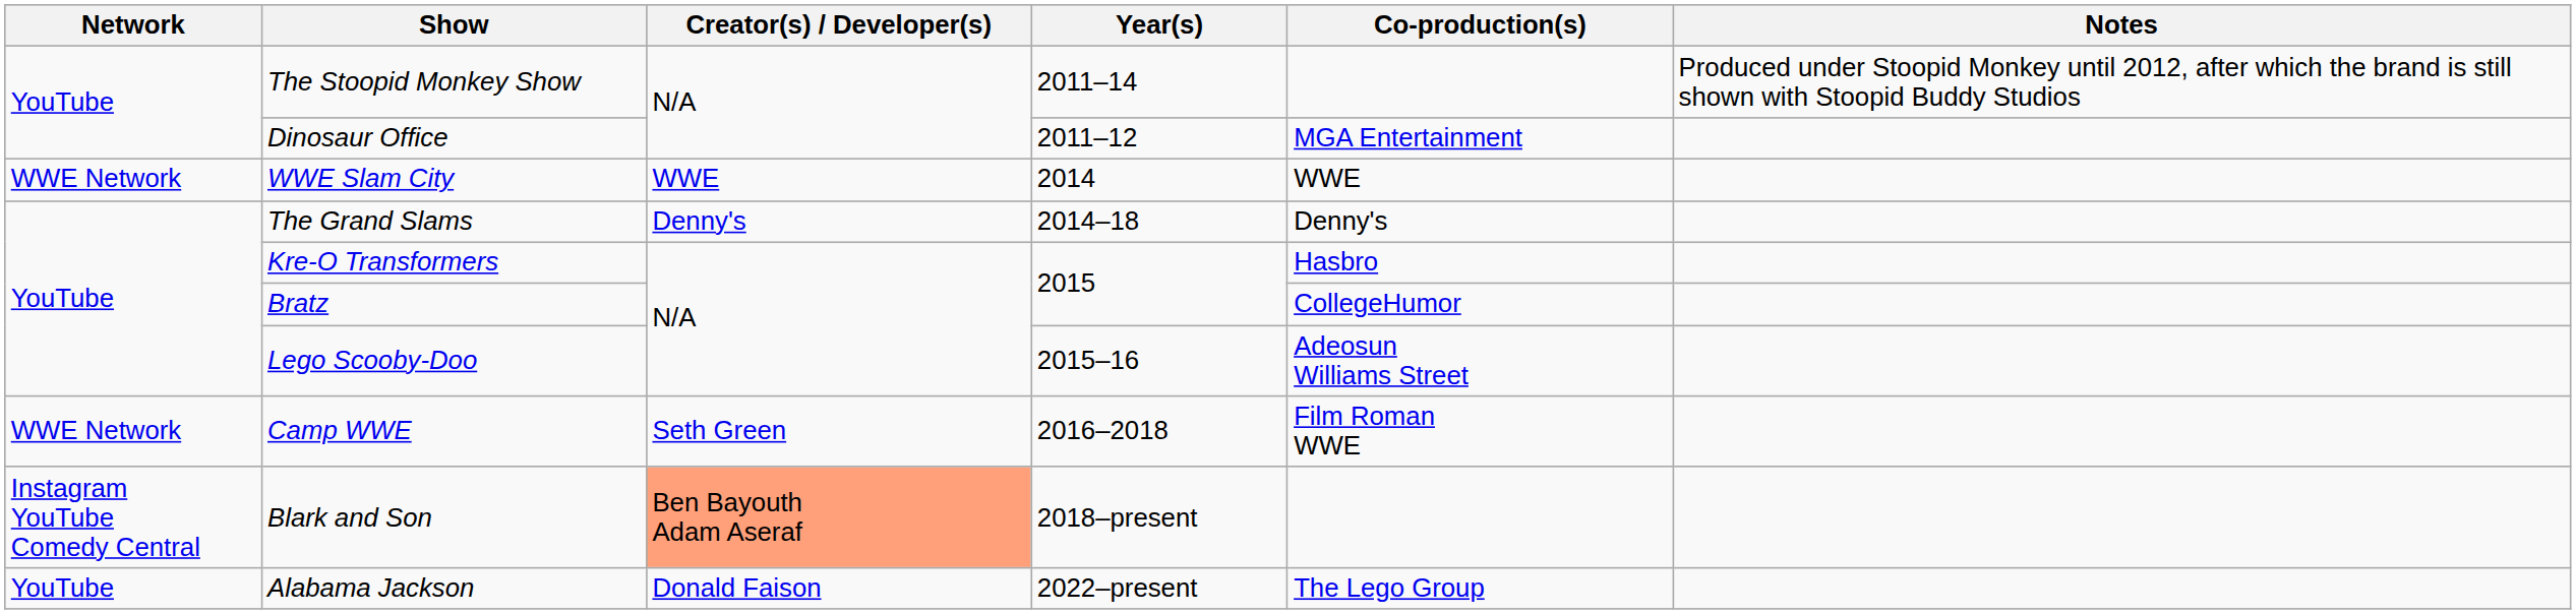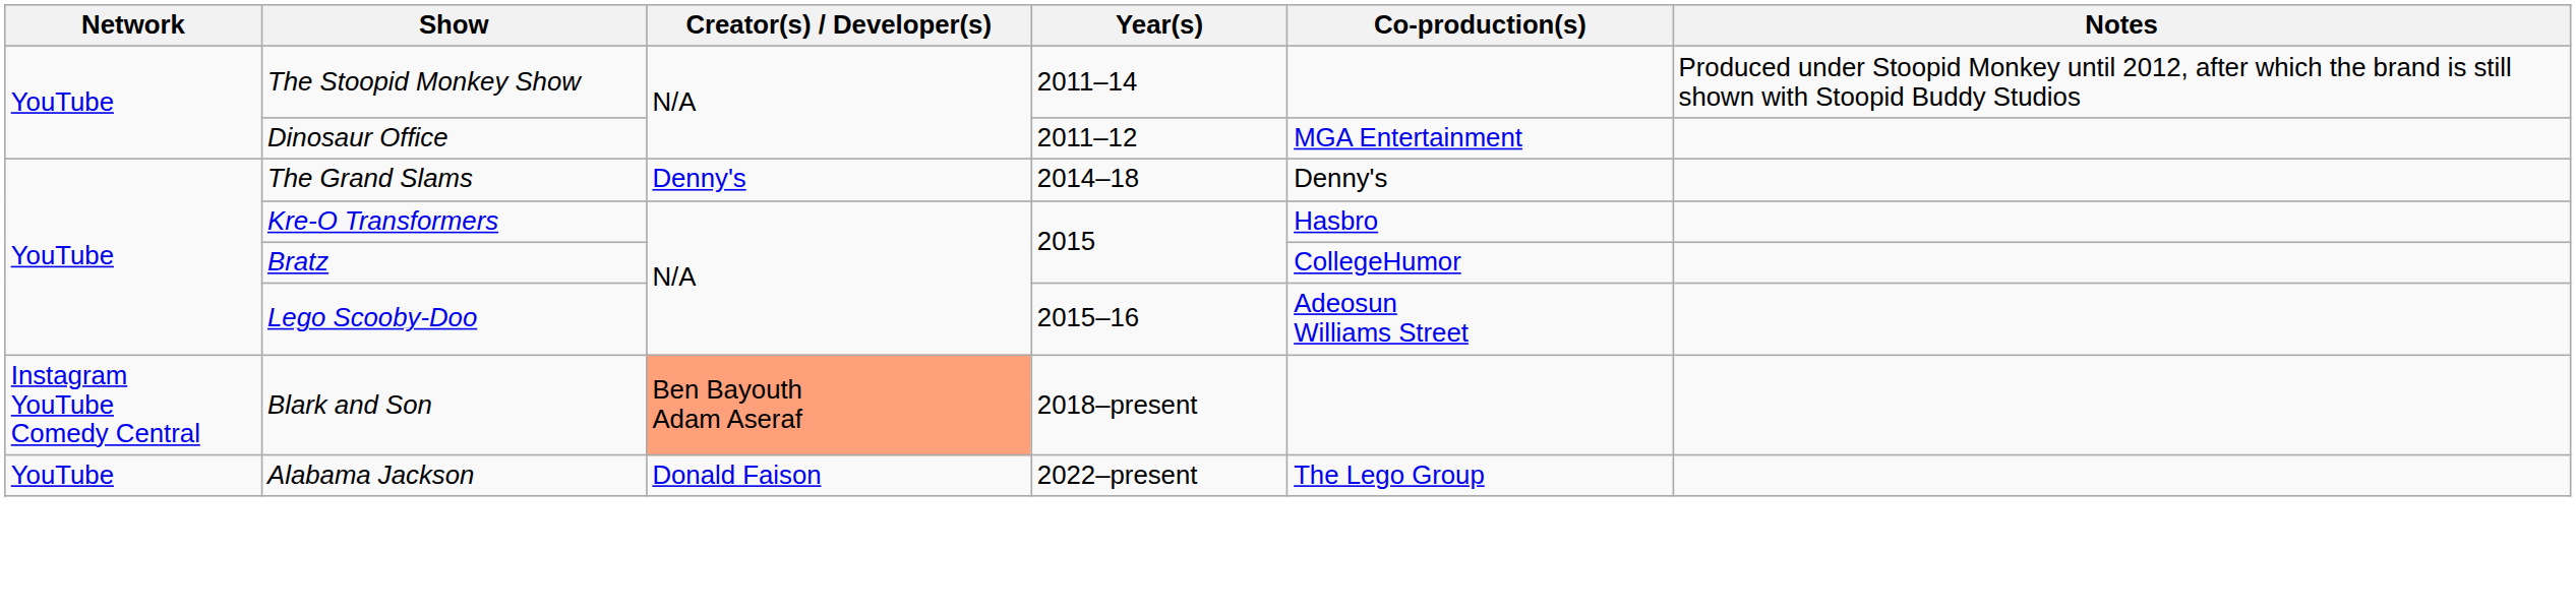- row: WWE Network | WWE Slam City | WWE | 2014 | WWE
- row: WWE Network | Camp WWE | Seth Green | 2016–2018 | Film Roman WWE
